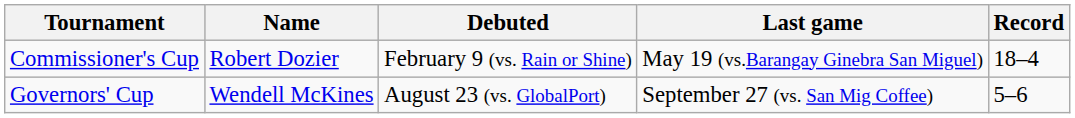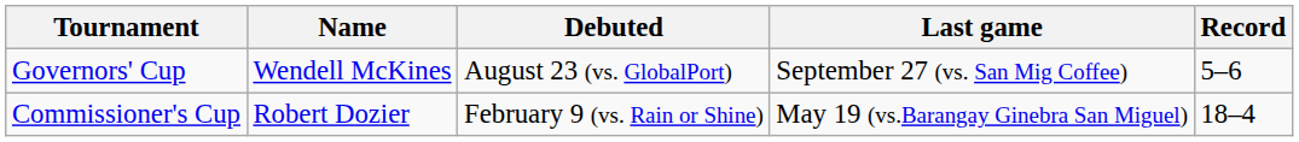rows swapped: Commissioner's Cup <-> Governors' Cup
